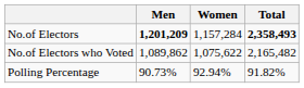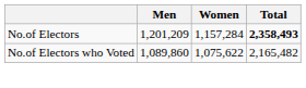No.of Electors | Men: bold -> normal
No.of Electors who Voted | Men: 1,089,862 -> 1,089,860
- row: Polling Percentage | 90.73% | 92.94% | 91.82%
